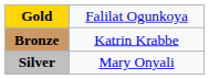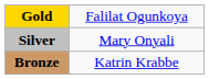rows swapped: Silver <-> Bronze
